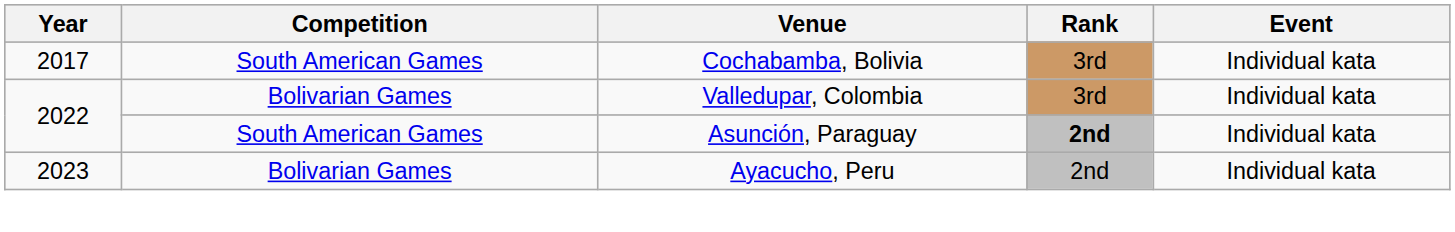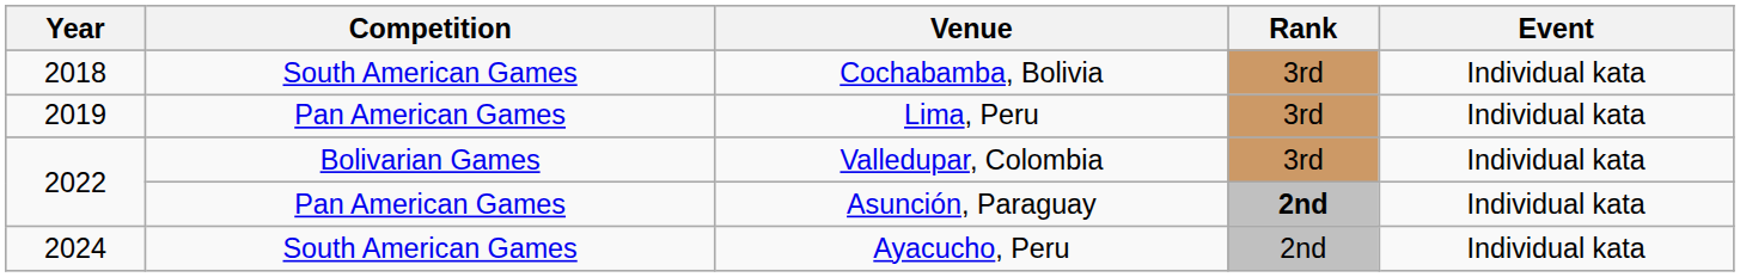Cochabamba, Bolivia | Year: 2017 -> 2018
+ row: 2019 | Pan American Games | Lima, Peru | 3rd | Individual kata
Asunción, Paraguay | Competition: South American Games -> Pan American Games
Ayacucho, Peru | Year: 2023 -> 2024
Ayacucho, Peru | Competition: Bolivarian Games -> South American Games
